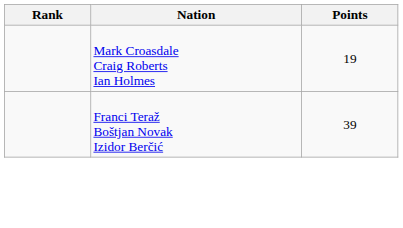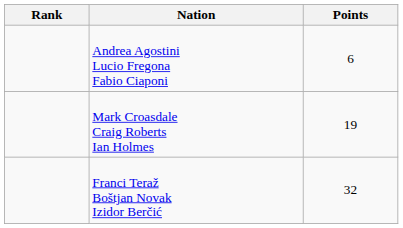+ row: Andrea Agostini Lucio Fregona Fabio Ciaponi | 6
Franci Teraž Boštjan Novak Izidor Berčić | Points: 39 -> 32
